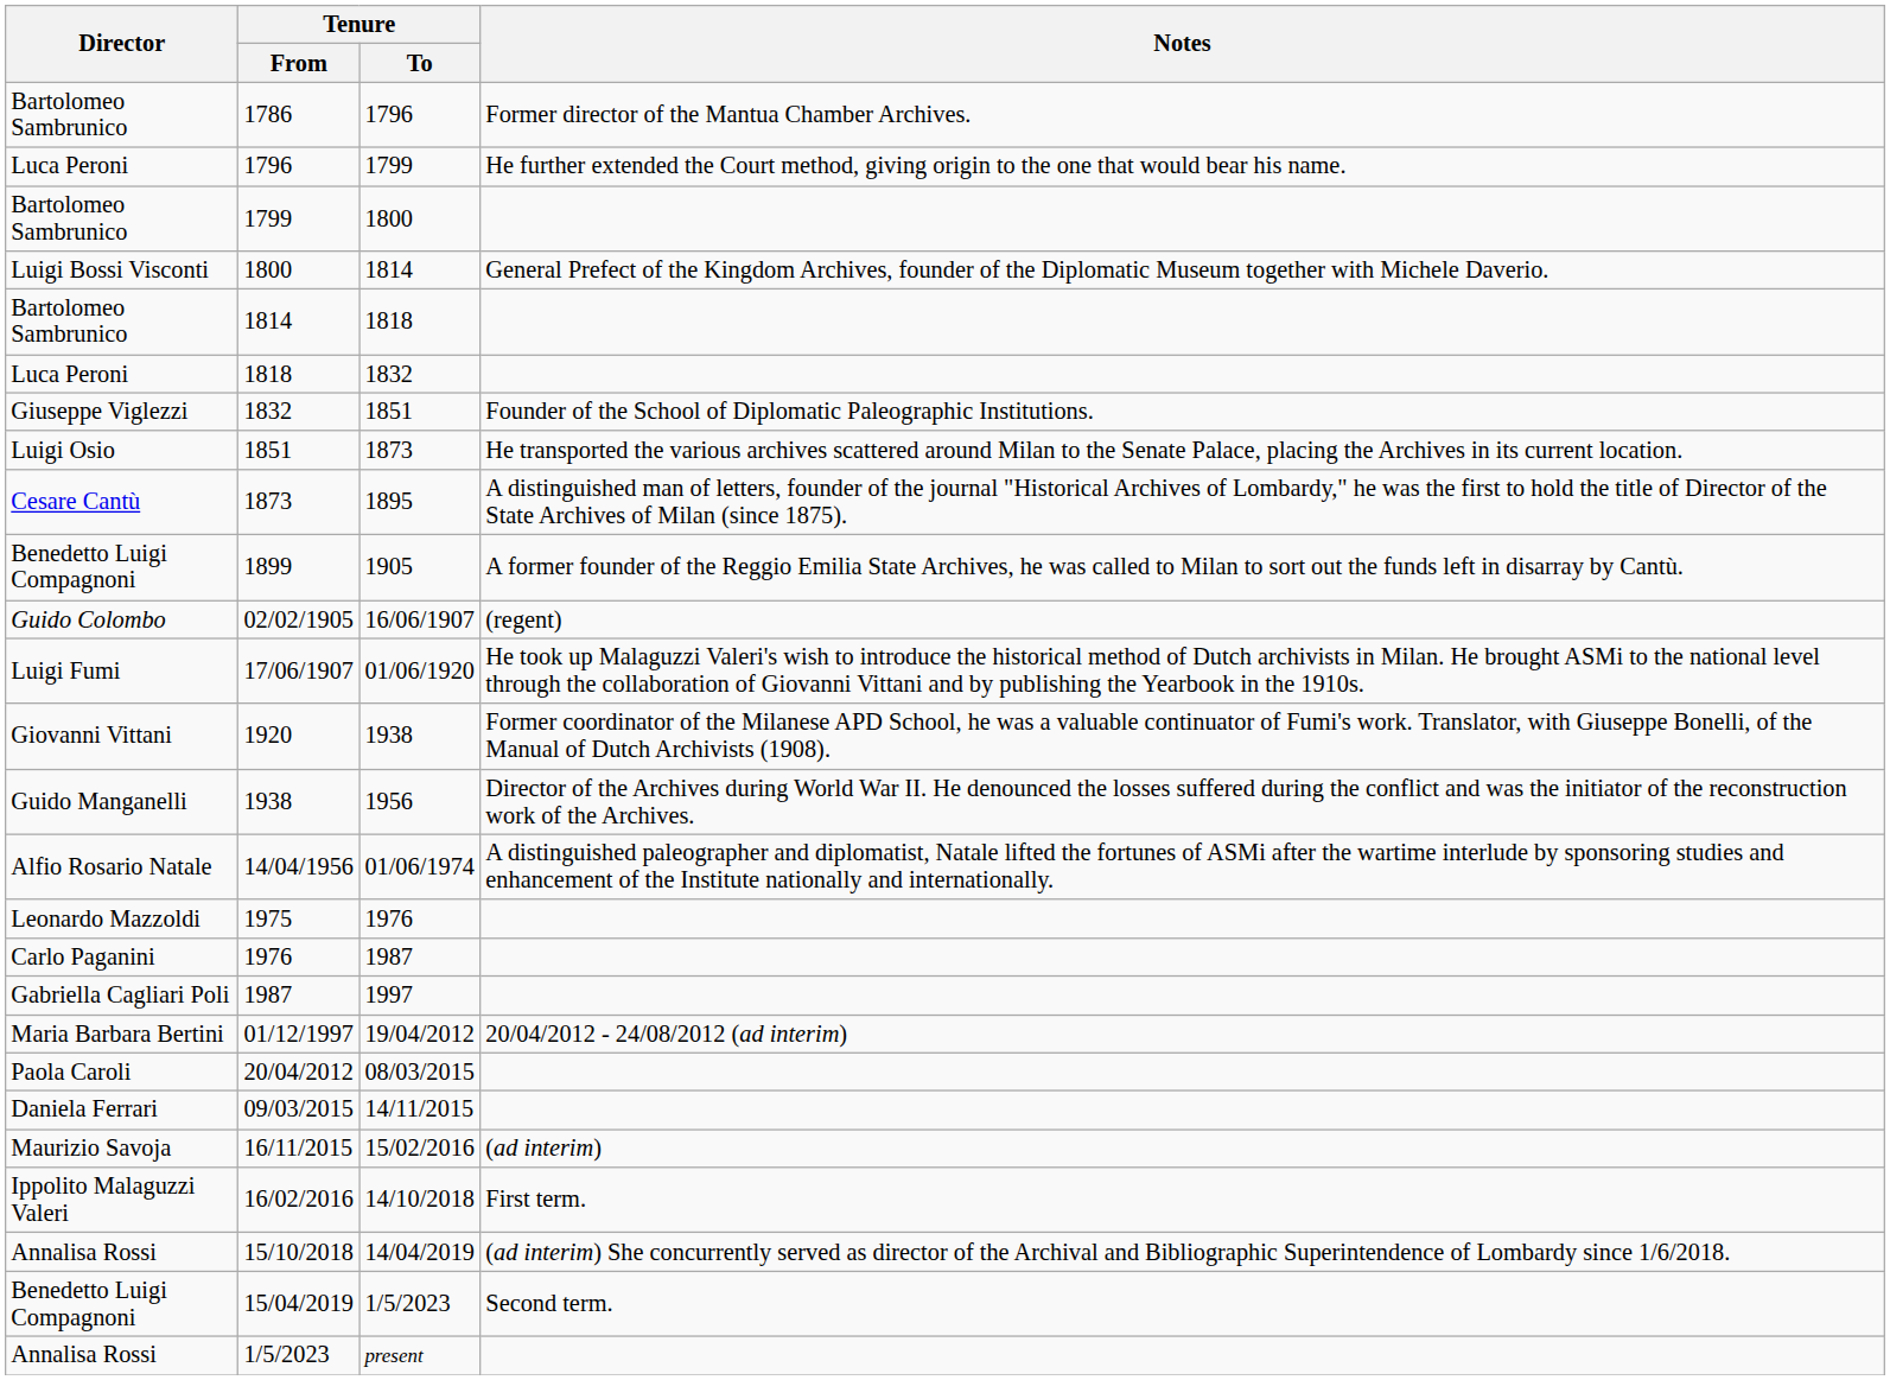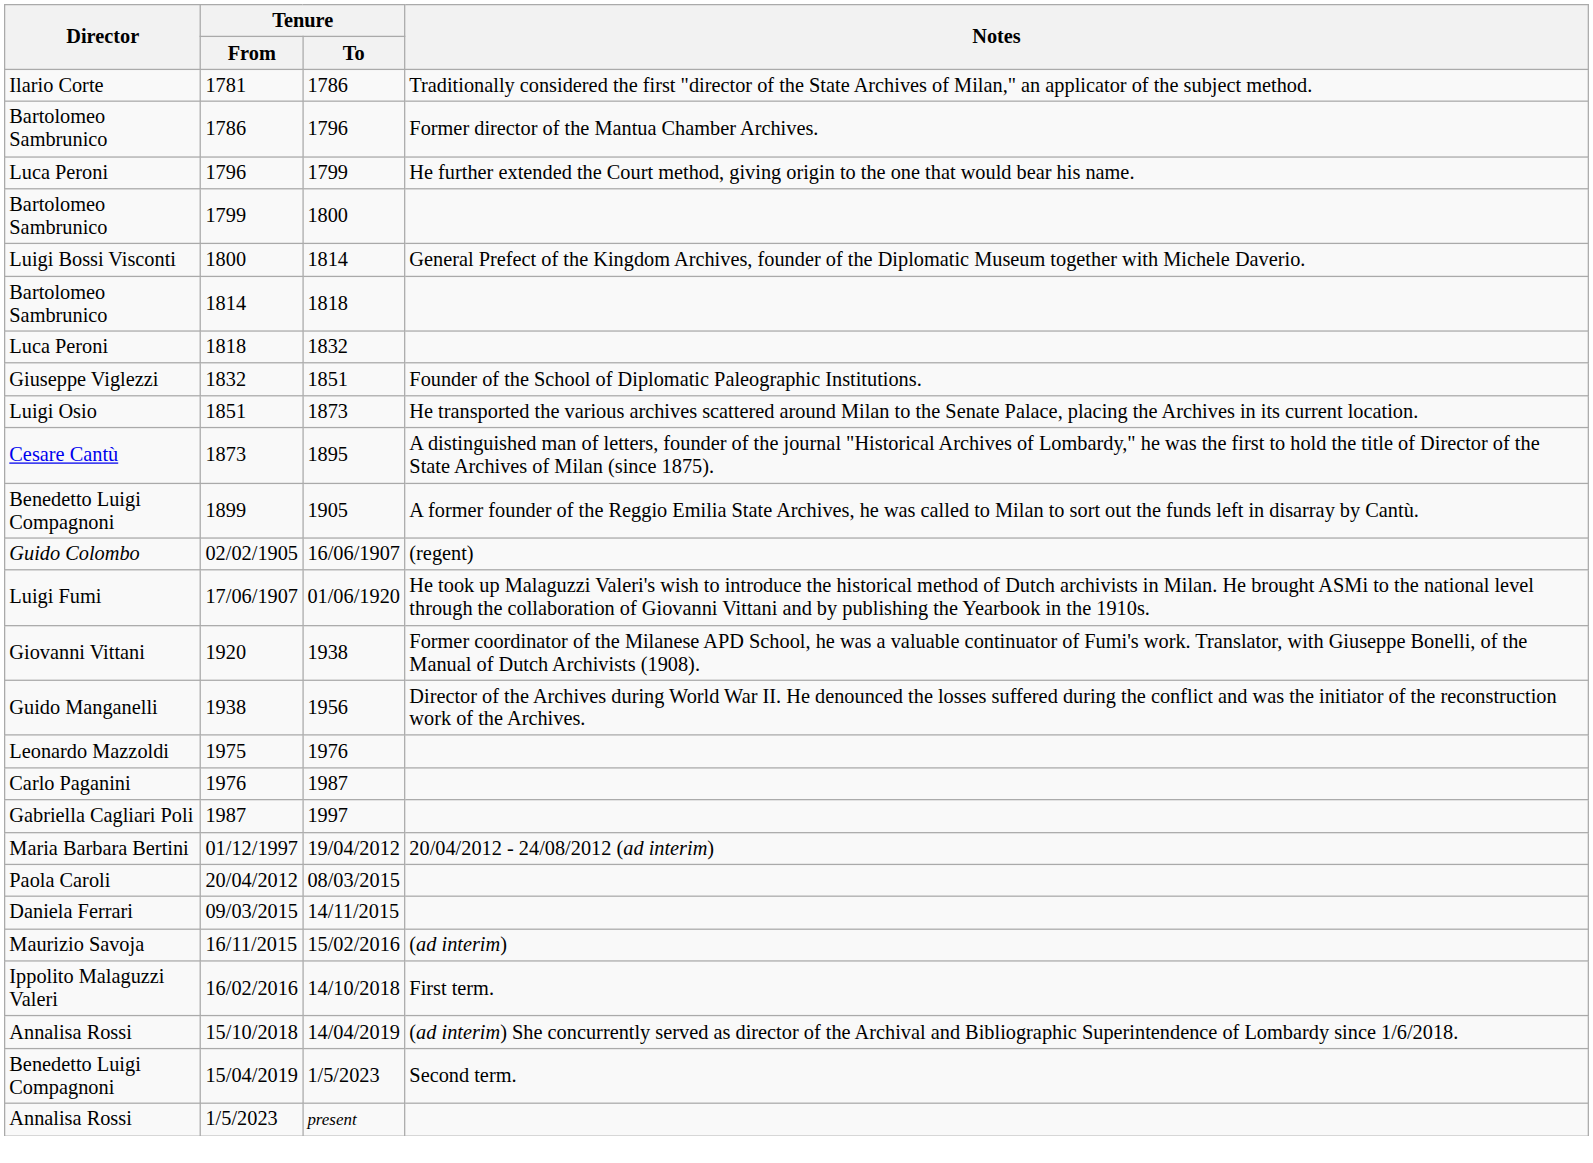+ row: Ilario Corte | 1781 | 1786 | Traditionally considered the first "director of the State Archives of Milan," an applicator of the subject method.
- row: Alfio Rosario Natale | 14/04/1956 | 01/06/1974 | A distinguished paleographer and diplomatist, Natale lifted the fortunes of ASMi after the wartime interlude by sponsoring studies and enhancement of the Institute nationally and internationally.
